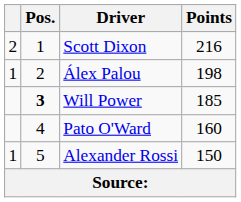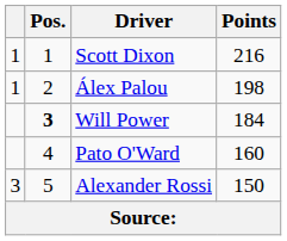Scott Dixon | column 1: 2 -> 1
Will Power | Points: 185 -> 184
Alexander Rossi | column 1: 1 -> 3
